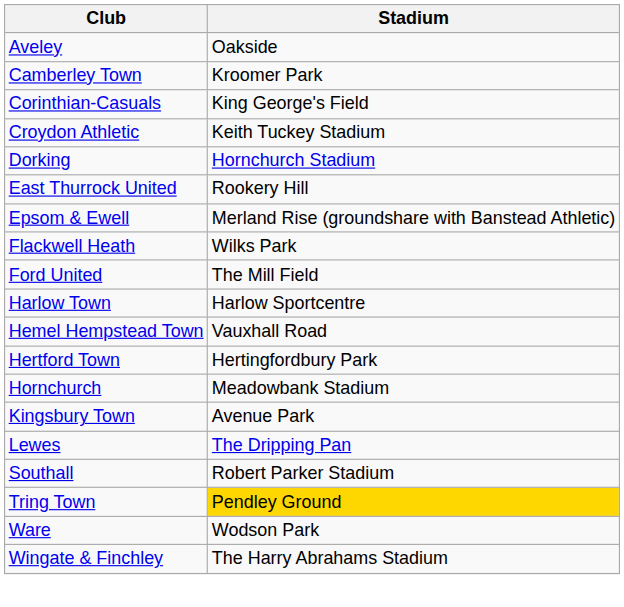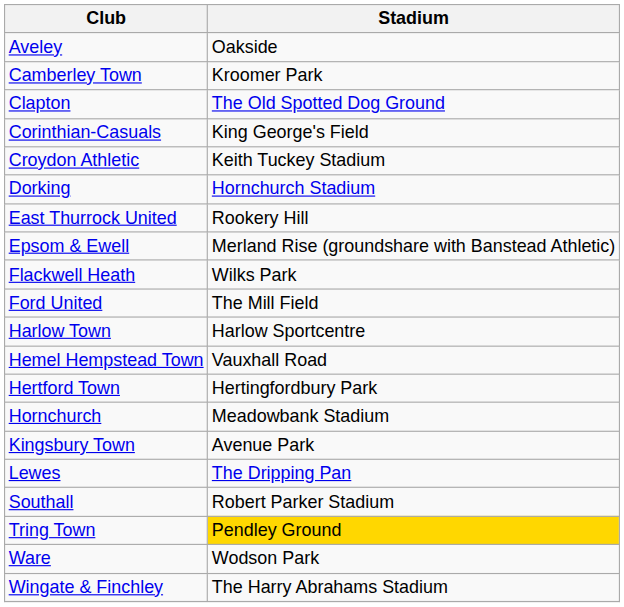+ row: Clapton | The Old Spotted Dog Ground
